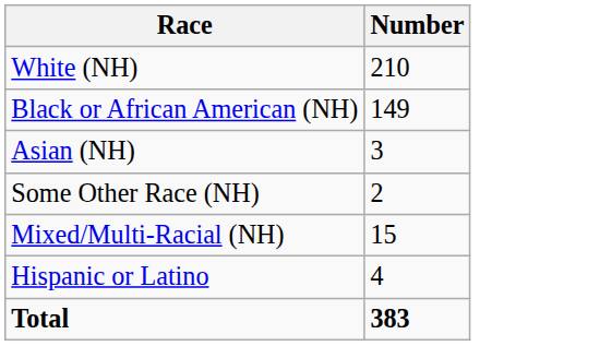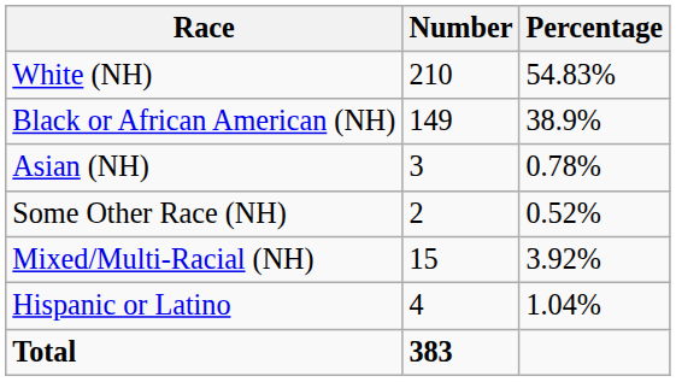+ column: Percentage | 54.83% | 38.9% | 0.78% | 0.52% | 3.92% | 1.04%
